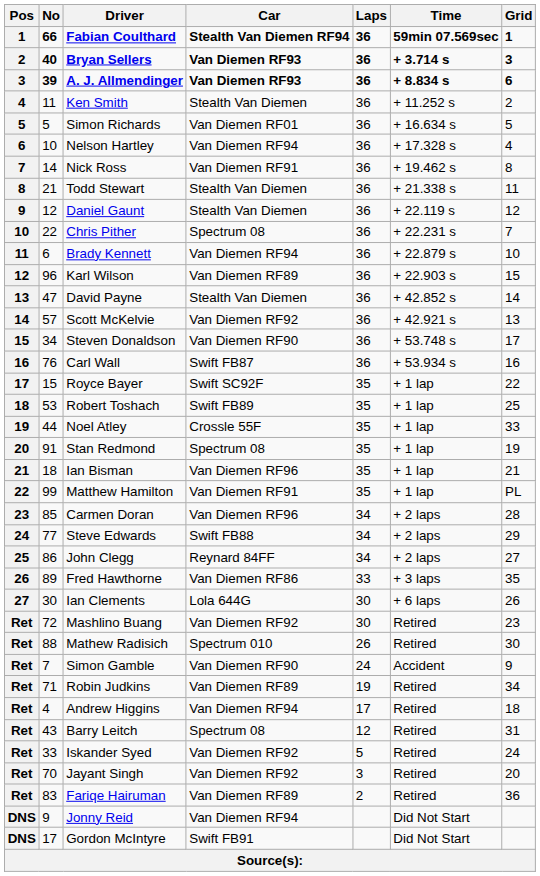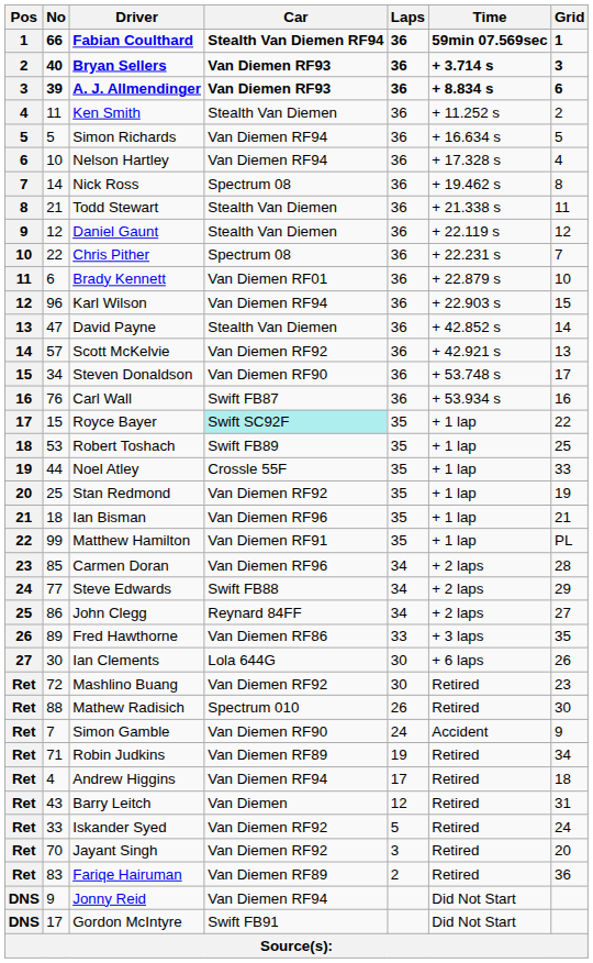Simon Richards | Car: Van Diemen RF01 -> Van Diemen RF94
Nick Ross | Car: Van Diemen RF91 -> Spectrum 08
Brady Kennett | Car: Van Diemen RF94 -> Van Diemen RF01
Karl Wilson | Car: Van Diemen RF89 -> Van Diemen RF94
Royce Bayer | Car: no background -> paleturquoise background
Stan Redmond | No: 91 -> 25
Stan Redmond | Car: Spectrum 08 -> Van Diemen RF92
Barry Leitch | Car: Spectrum 08 -> Van Diemen
